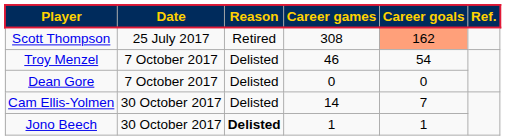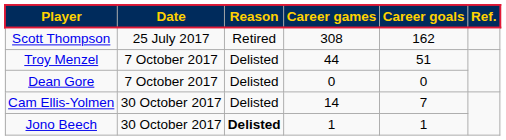Scott Thompson | column 5: lightsalmon background -> no background
Troy Menzel | column 4: 46 -> 44
Troy Menzel | column 5: 54 -> 51
